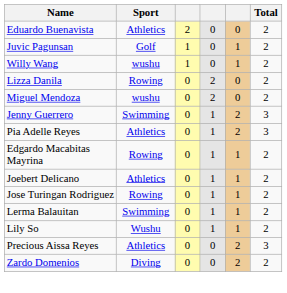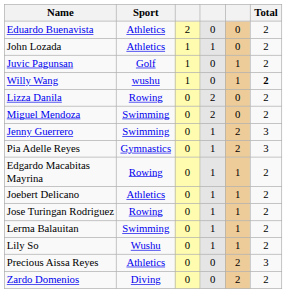+ row: John Lozada | Athletics | 1 | 1 | 0 | 2
Willy Wang | Total: normal -> bold
Miguel Mendoza | Sport: wushu -> Swimming
Pia Adelle Reyes | Sport: Athletics -> Gymnastics
